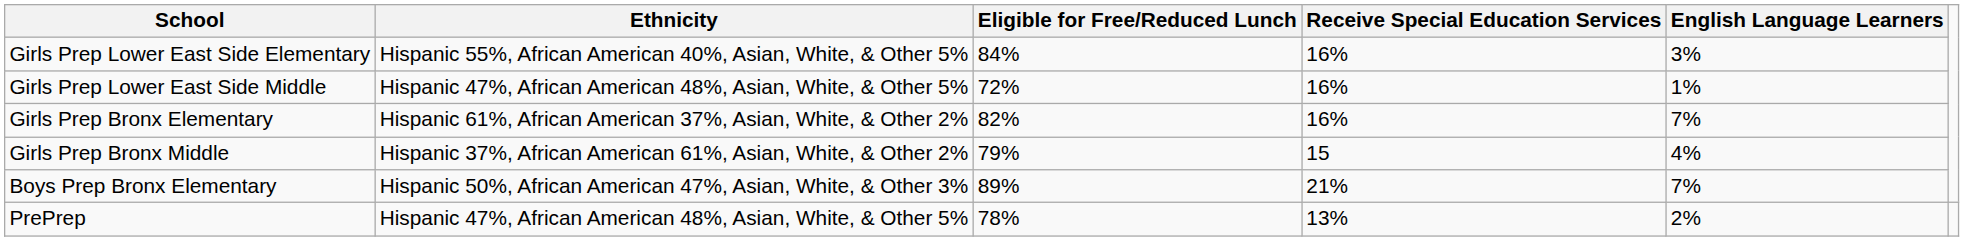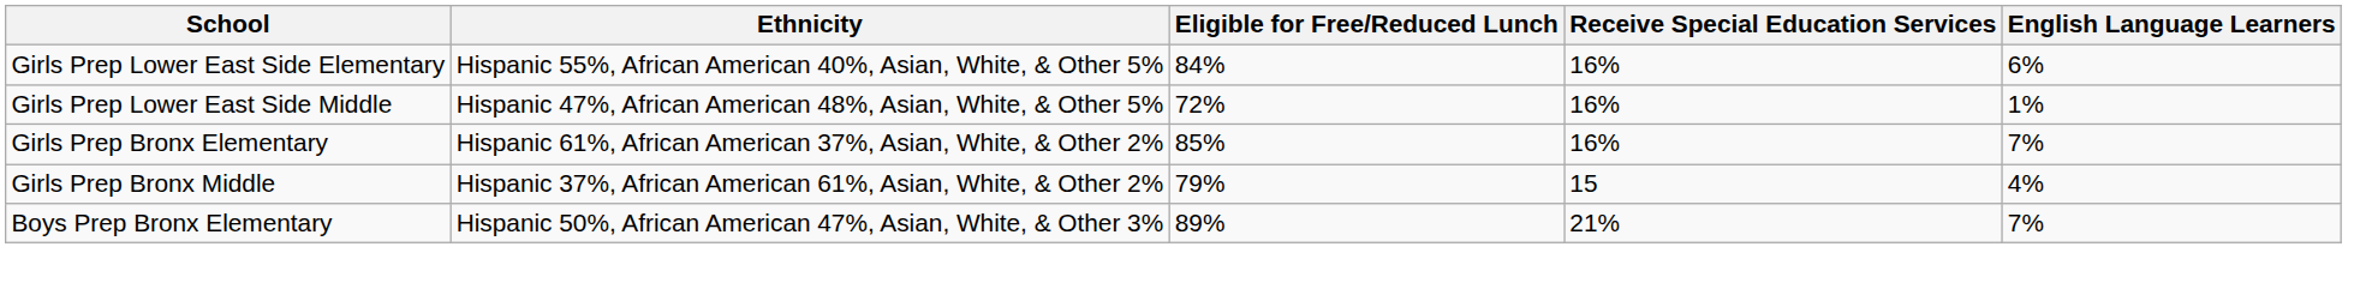Girls Prep Lower East Side Elementary | English Language Learners: 3% -> 6%
Girls Prep Bronx Elementary | Eligible for Free/Reduced Lunch: 82% -> 85%
- row: PrePrep | Hispanic 47%, African American 48%, Asian, White, & Other 5% | 78% | 13% | 2%
